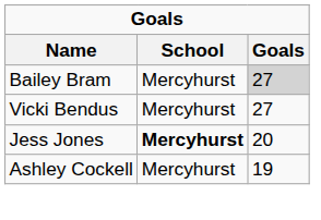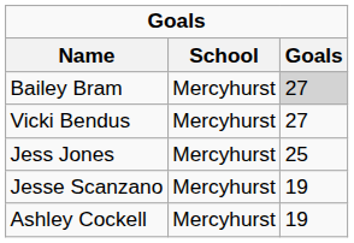Jess Jones | School: bold -> normal
Jess Jones | Goals: 20 -> 25
+ row: Jesse Scanzano | Mercyhurst | 19
